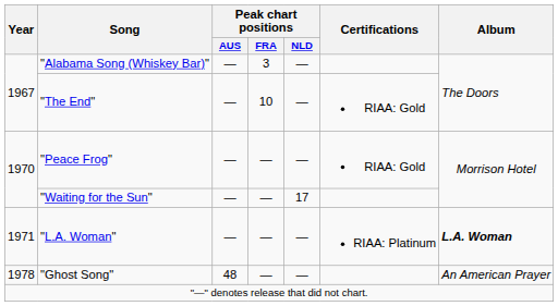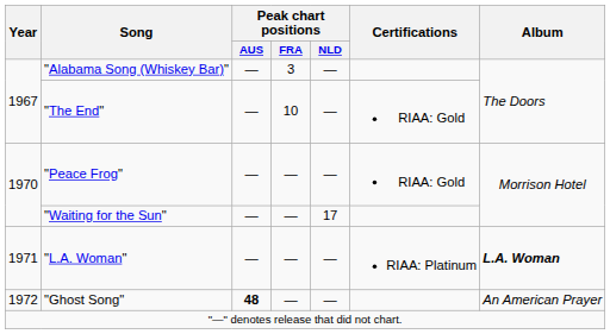"Ghost Song" | Year: 1978 -> 1972
"Ghost Song" | Peak chart positions / AUS: normal -> bold
